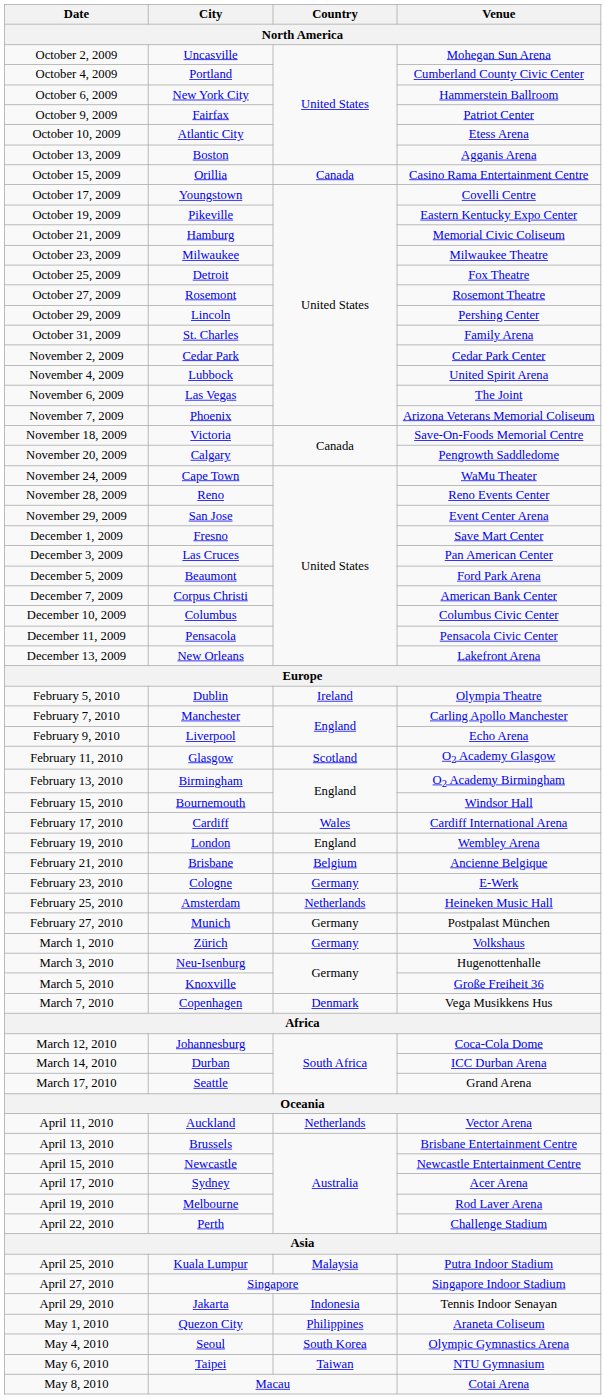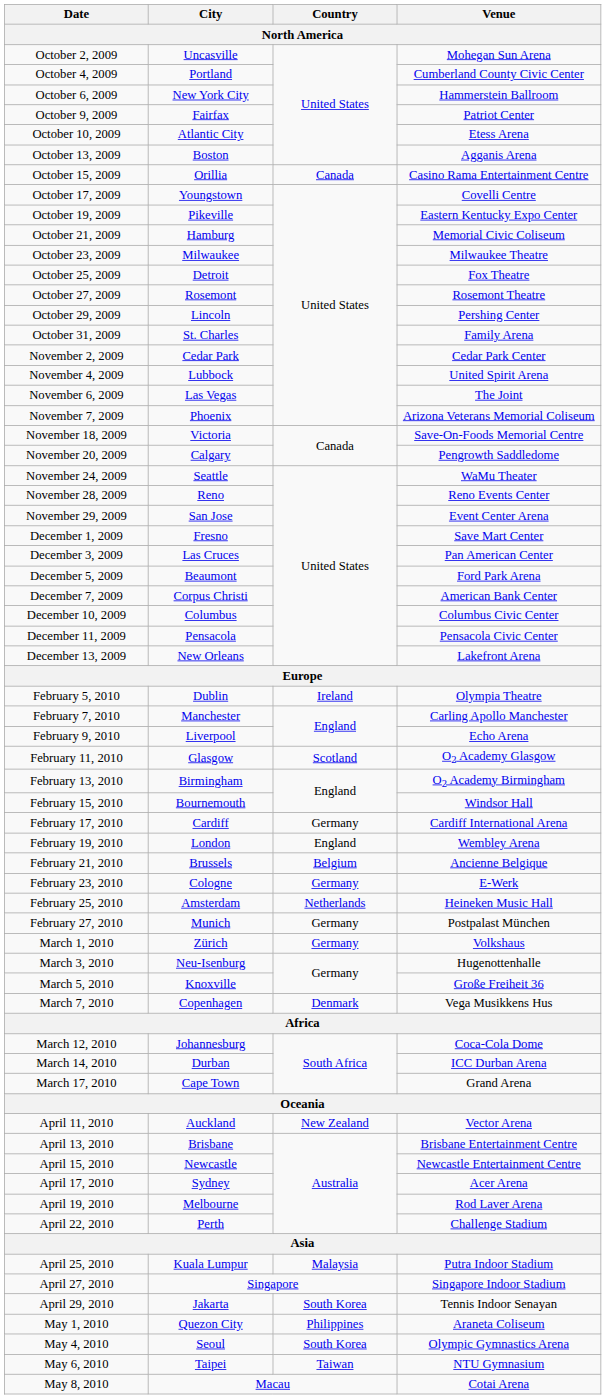November 24, 2009 | City: Cape Town -> Seattle
February 17, 2010 | Country: Wales -> Germany
February 21, 2010 | City: Brisbane -> Brussels
March 17, 2010 | City: Seattle -> Cape Town
April 11, 2010 | Country: Netherlands -> New Zealand
April 13, 2010 | City: Brussels -> Brisbane
April 29, 2010 | Country: Indonesia -> South Korea
